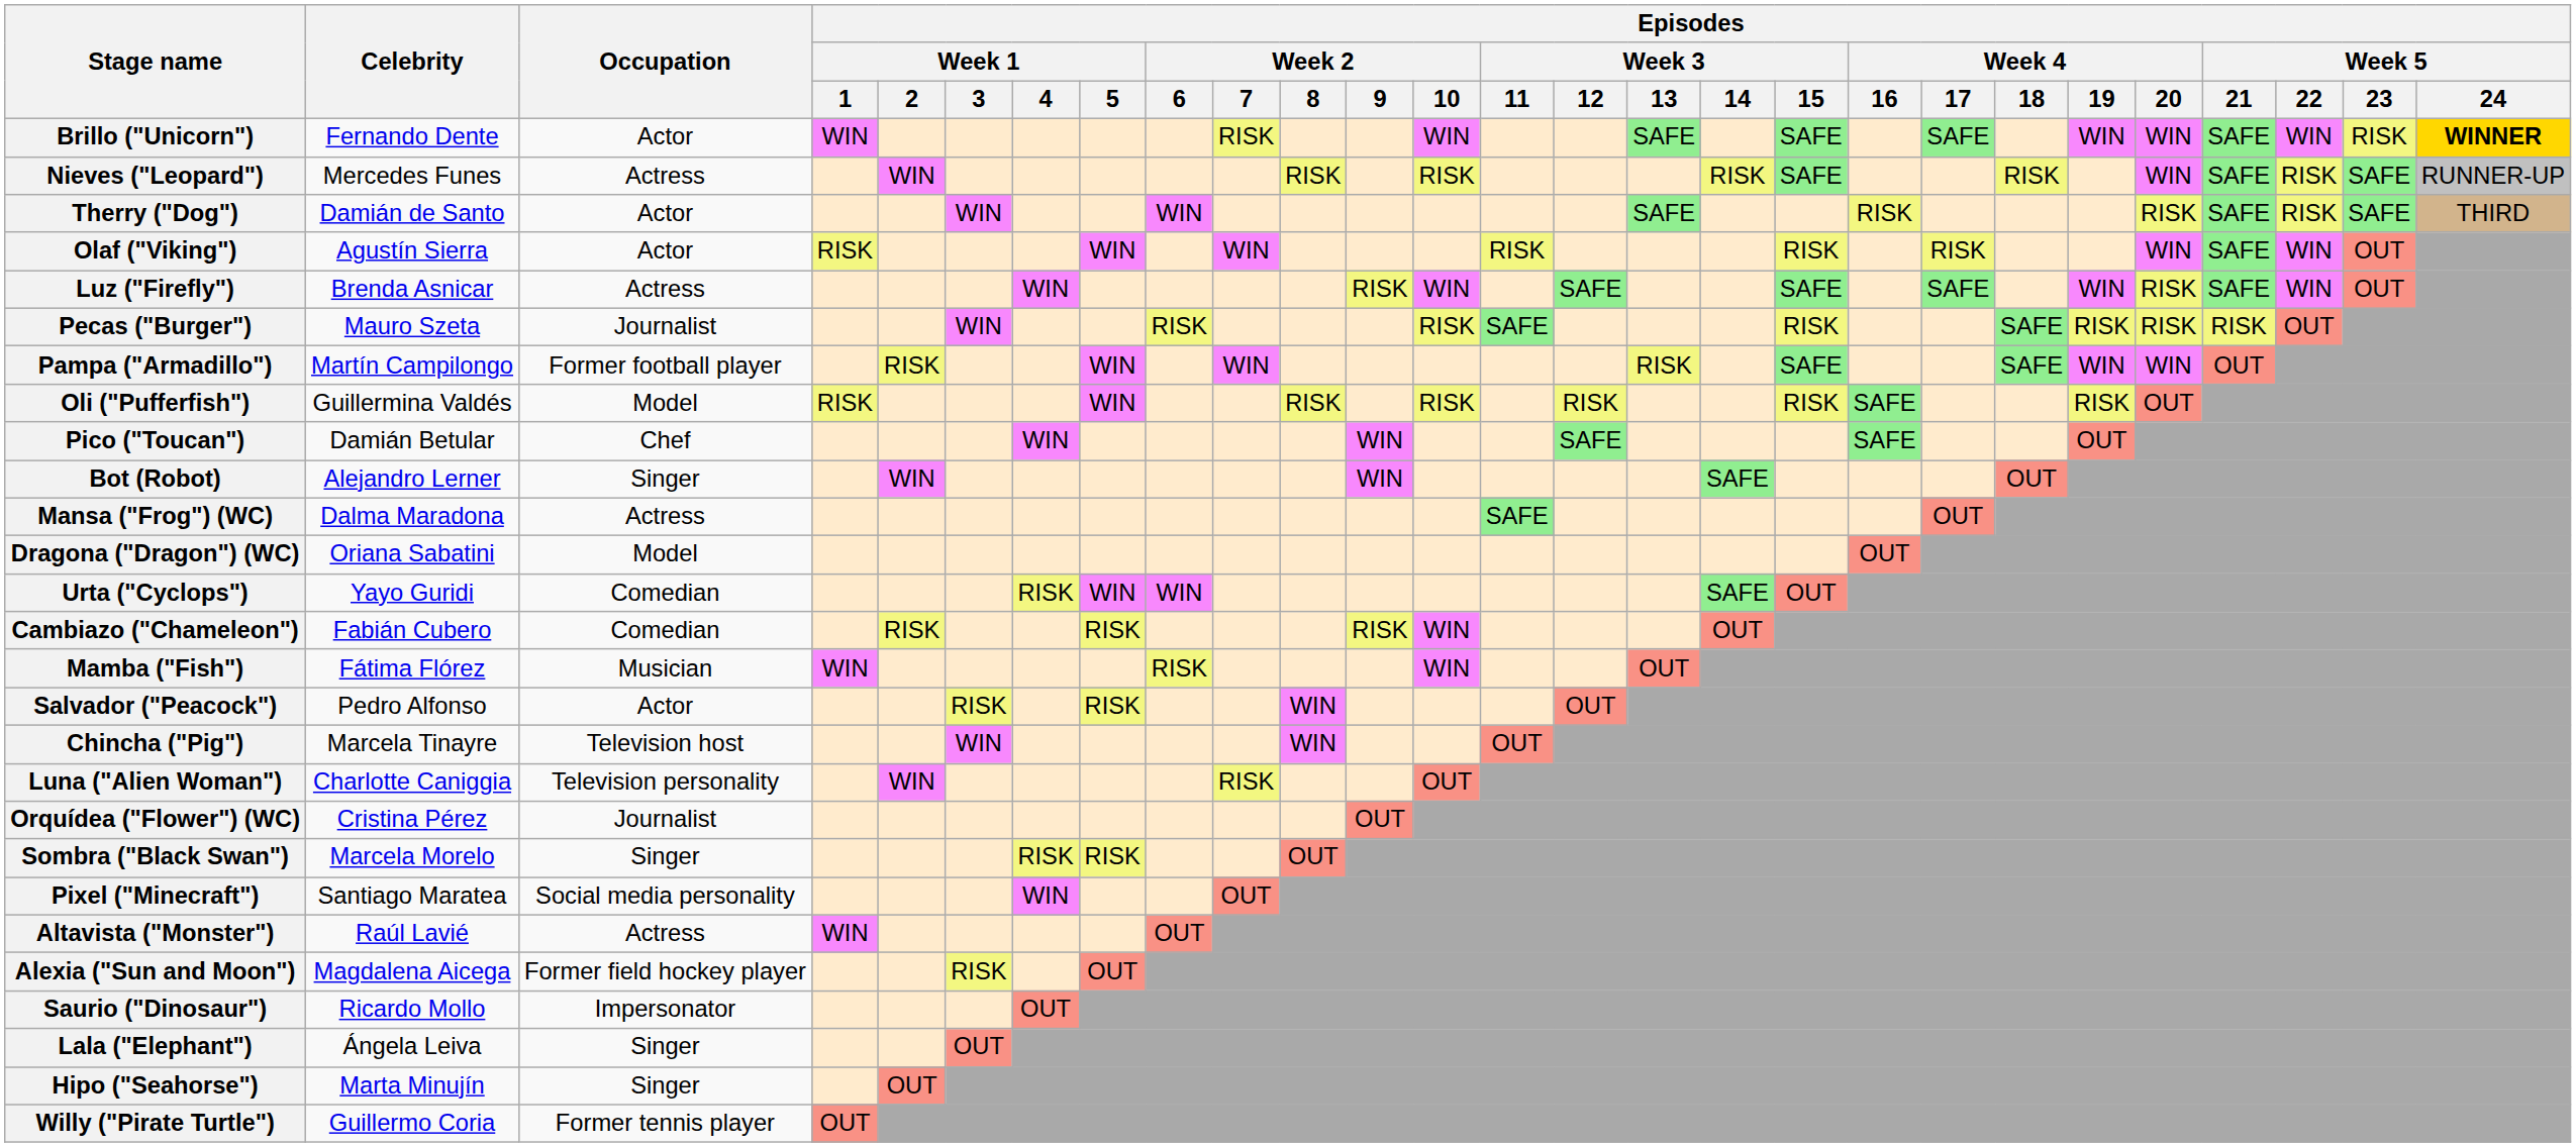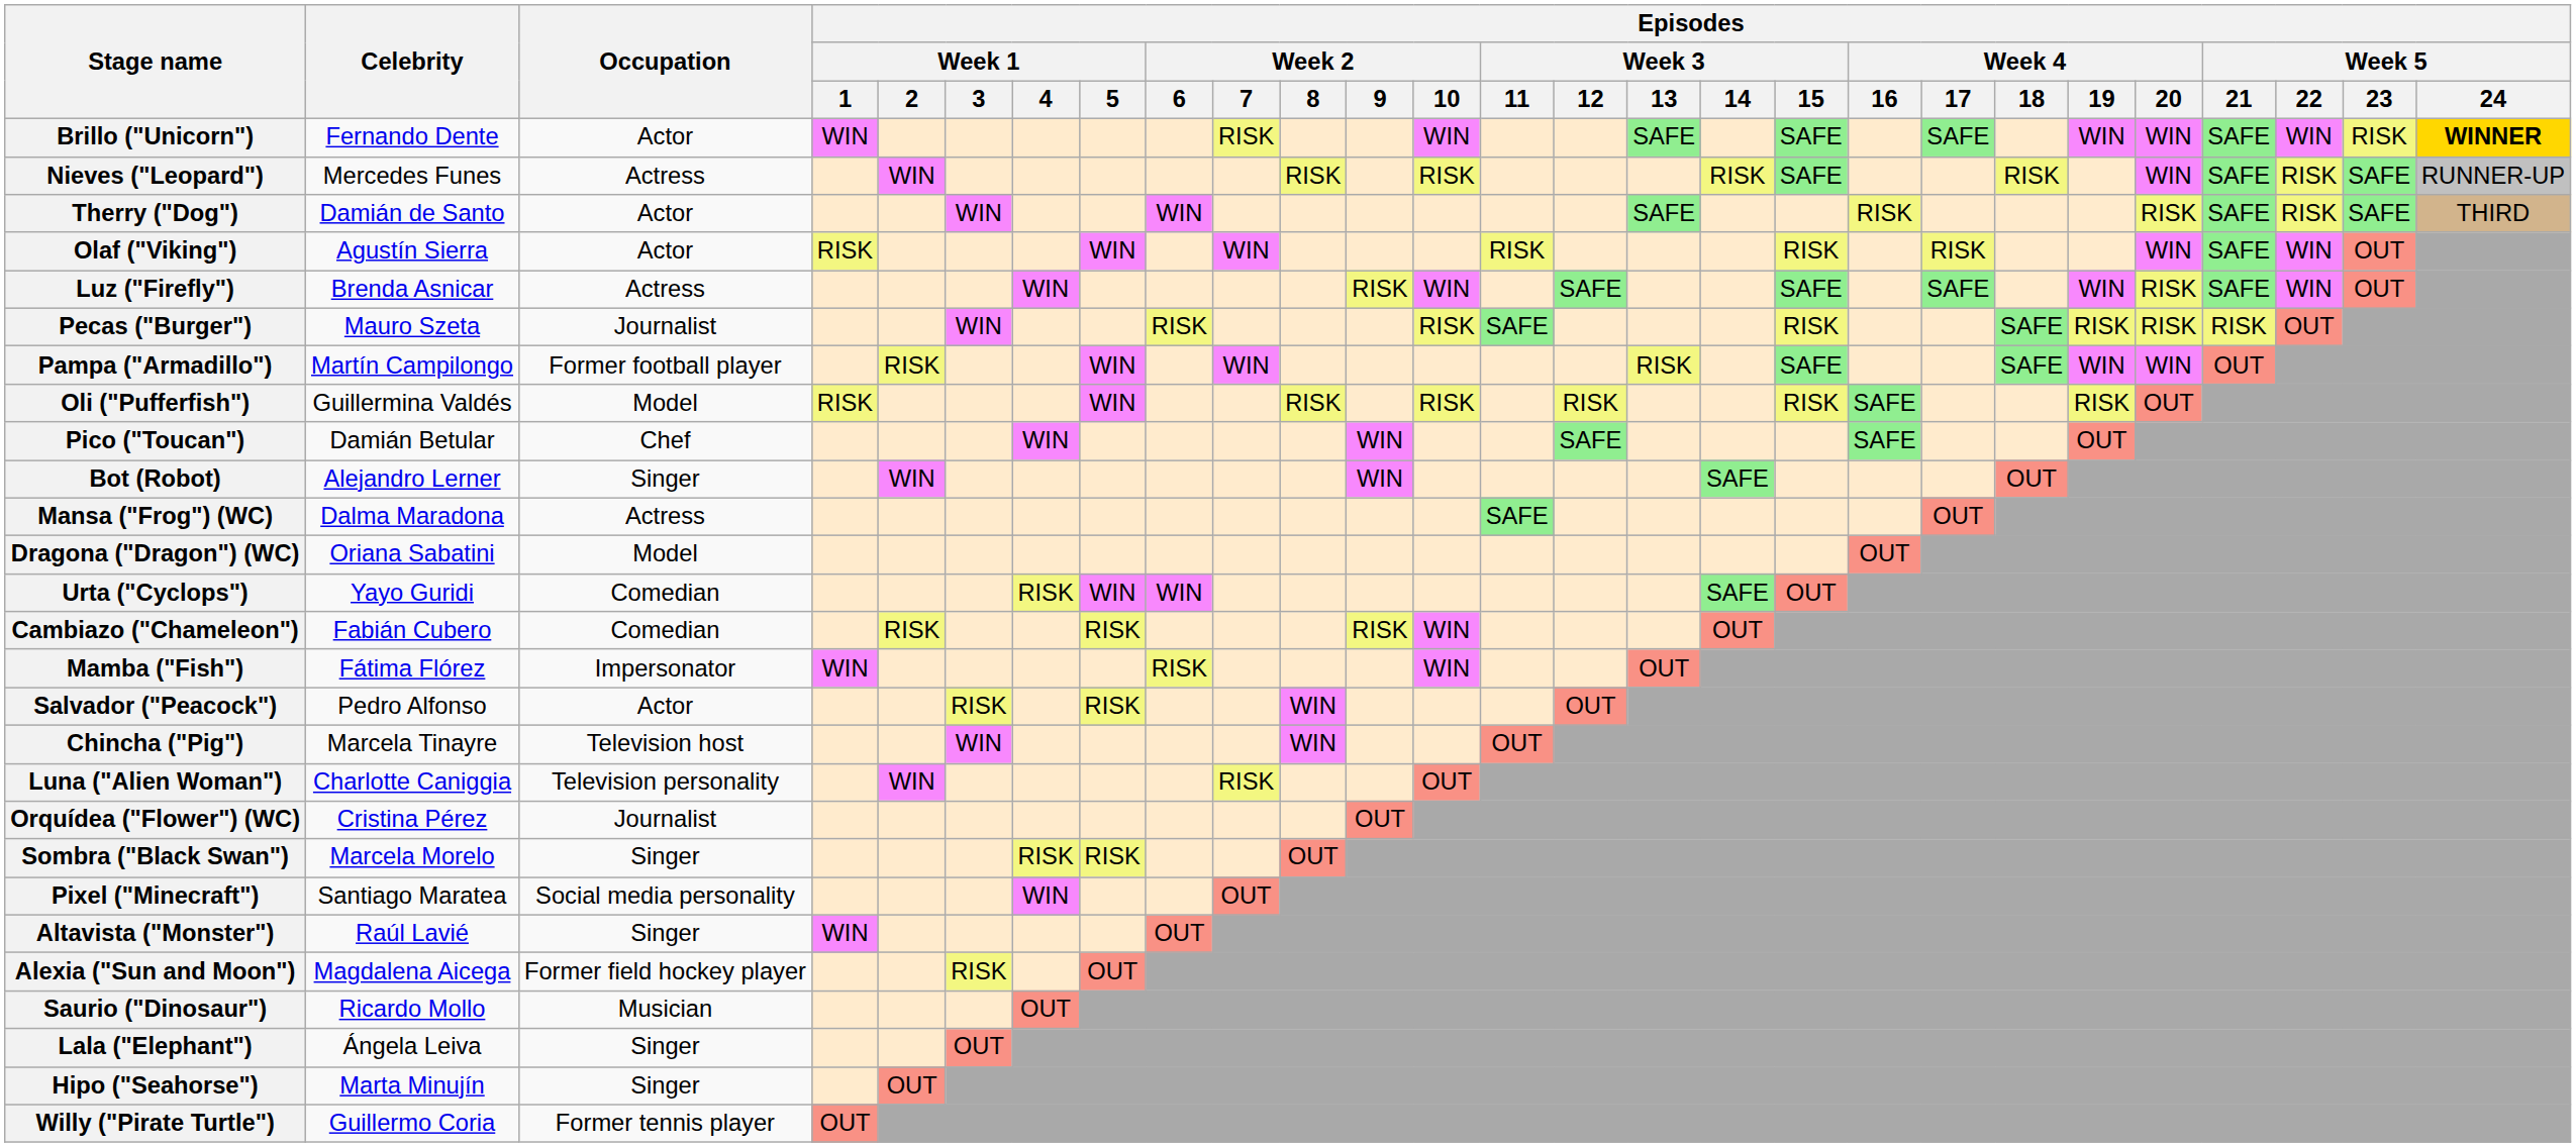Mamba ("Fish") | Occupation: Musician -> Impersonator
Altavista ("Monster") | Occupation: Actress -> Singer
Saurio ("Dinosaur") | Occupation: Impersonator -> Musician
